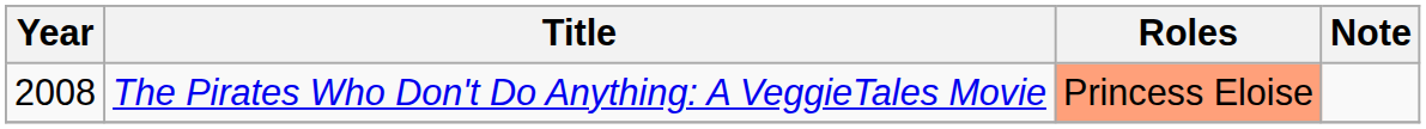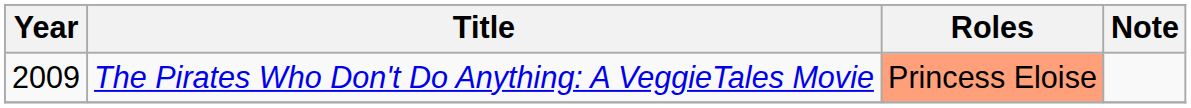The Pirates Who Don't Do Anything: A VeggieTales Movie | Year: 2008 -> 2009
